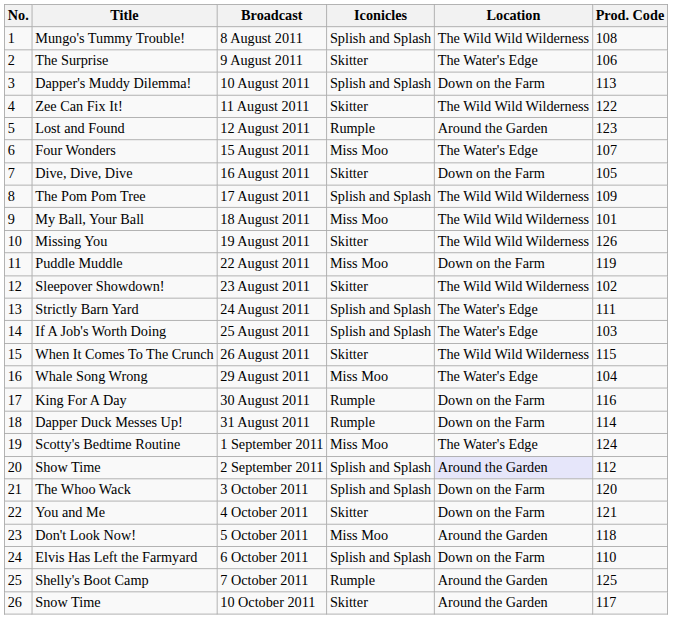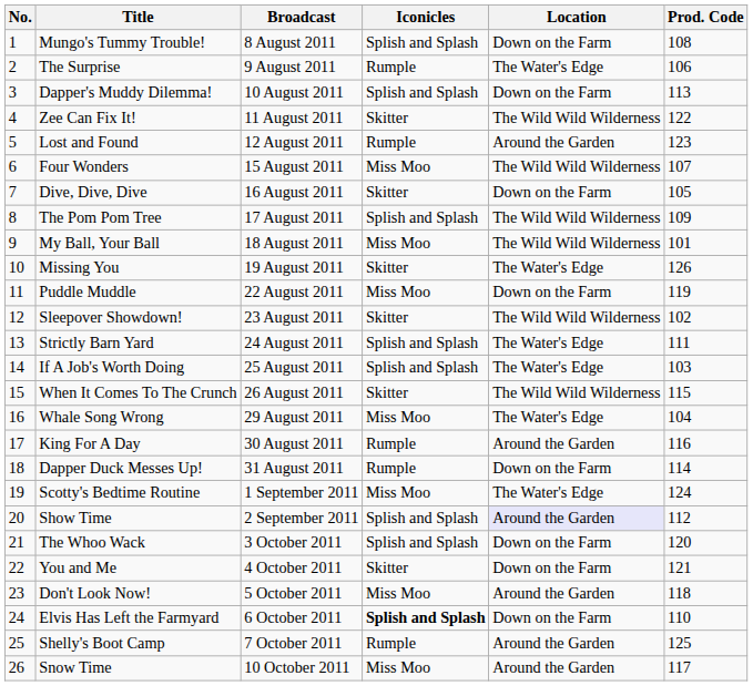Mungo's Tummy Trouble! | Location: The Wild Wild Wilderness -> Down on the Farm
The Surprise | Iconicles: Skitter -> Rumple
Four Wonders | Location: The Water's Edge -> The Wild Wild Wilderness
Missing You | Location: The Wild Wild Wilderness -> The Water's Edge
King For A Day | Location: Down on the Farm -> Around the Garden
Elvis Has Left the Farmyard | Iconicles: normal -> bold
Snow Time | Iconicles: Skitter -> Miss Moo
